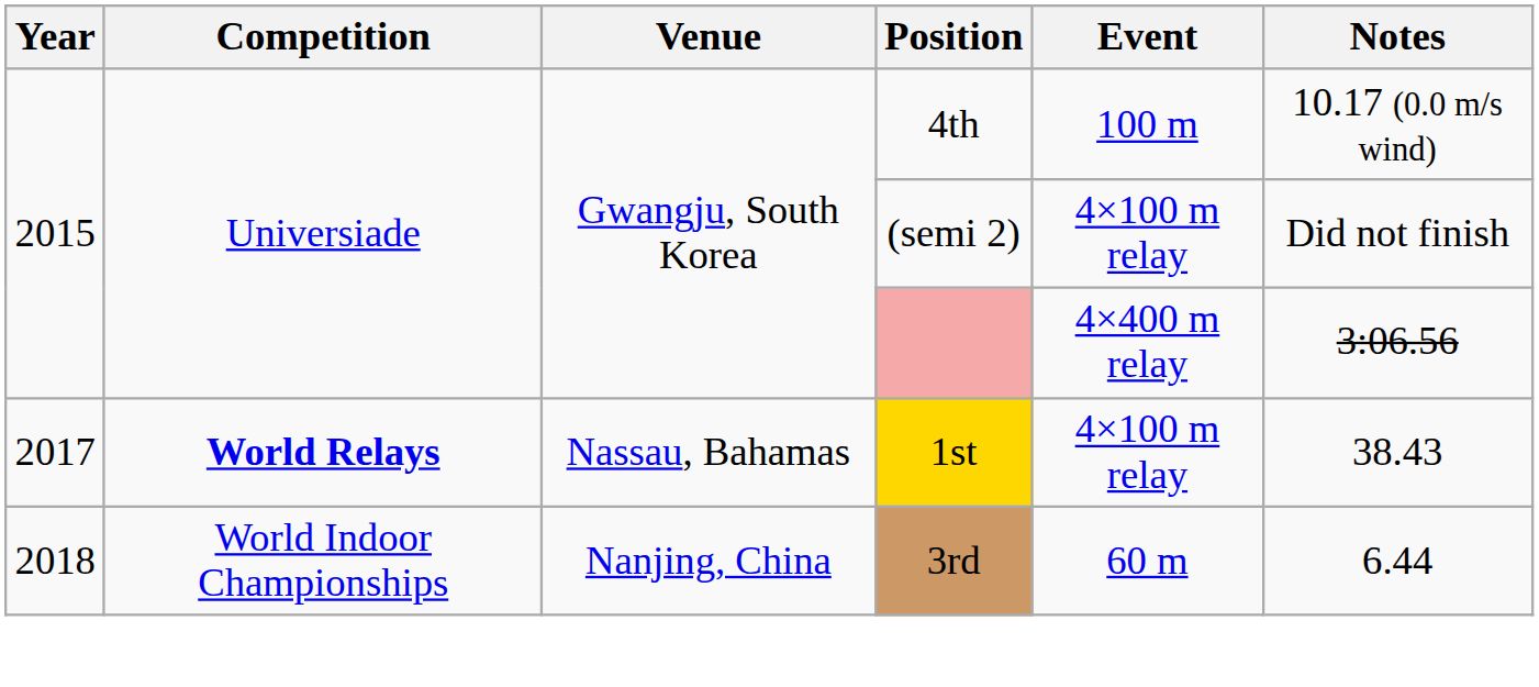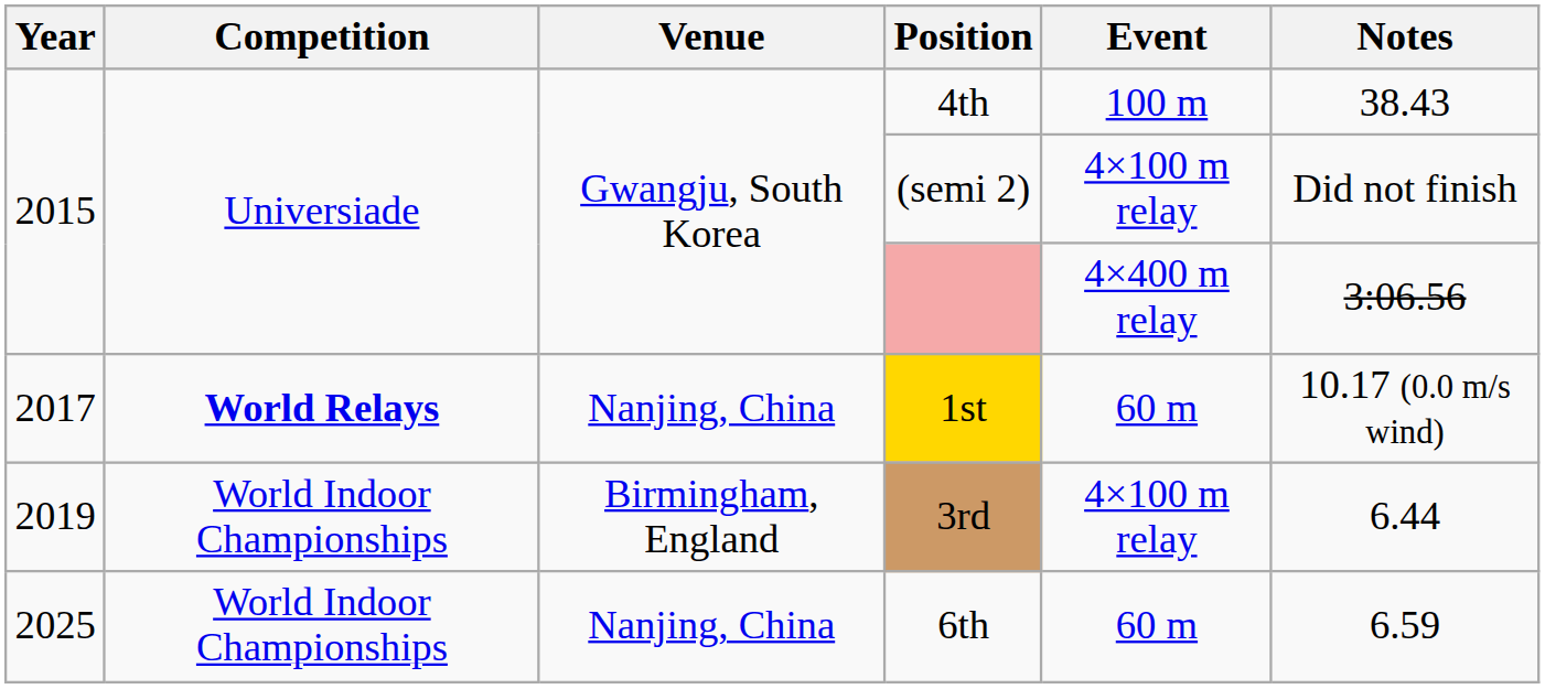4th | Notes: 10.17 (0.0 m/s wind) -> 38.43
1st | Venue: Nassau, Bahamas -> Nanjing, China
1st | Event: 4×100 m relay -> 60 m
1st | Notes: 38.43 -> 10.17 (0.0 m/s wind)
3rd | Year: 2018 -> 2019
3rd | Venue: Nanjing, China -> Birmingham, England
3rd | Event: 60 m -> 4×100 m relay
+ row: 2025 | World Indoor Championships | Nanjing, China | 6th | 60 m | 6.59
